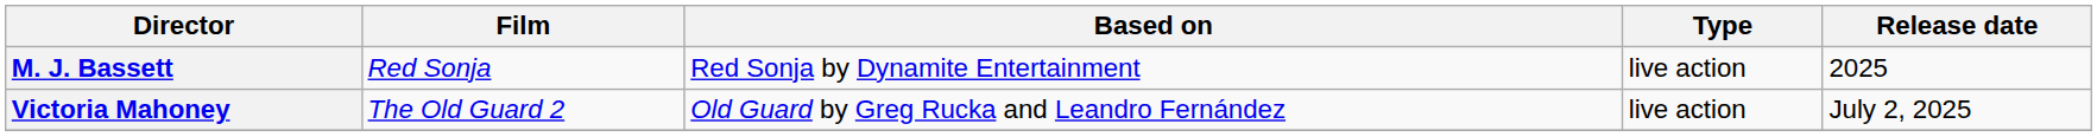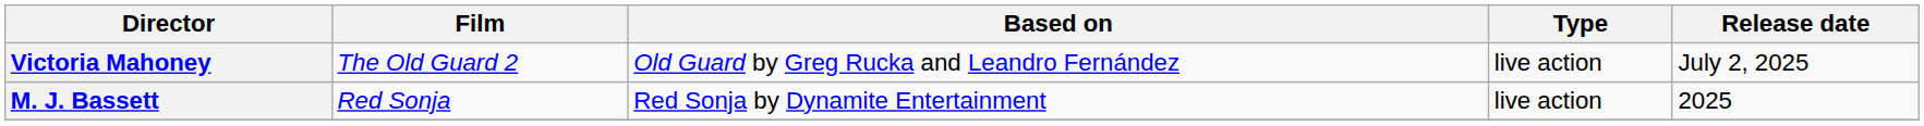rows swapped: Victoria Mahoney <-> M. J. Bassett
